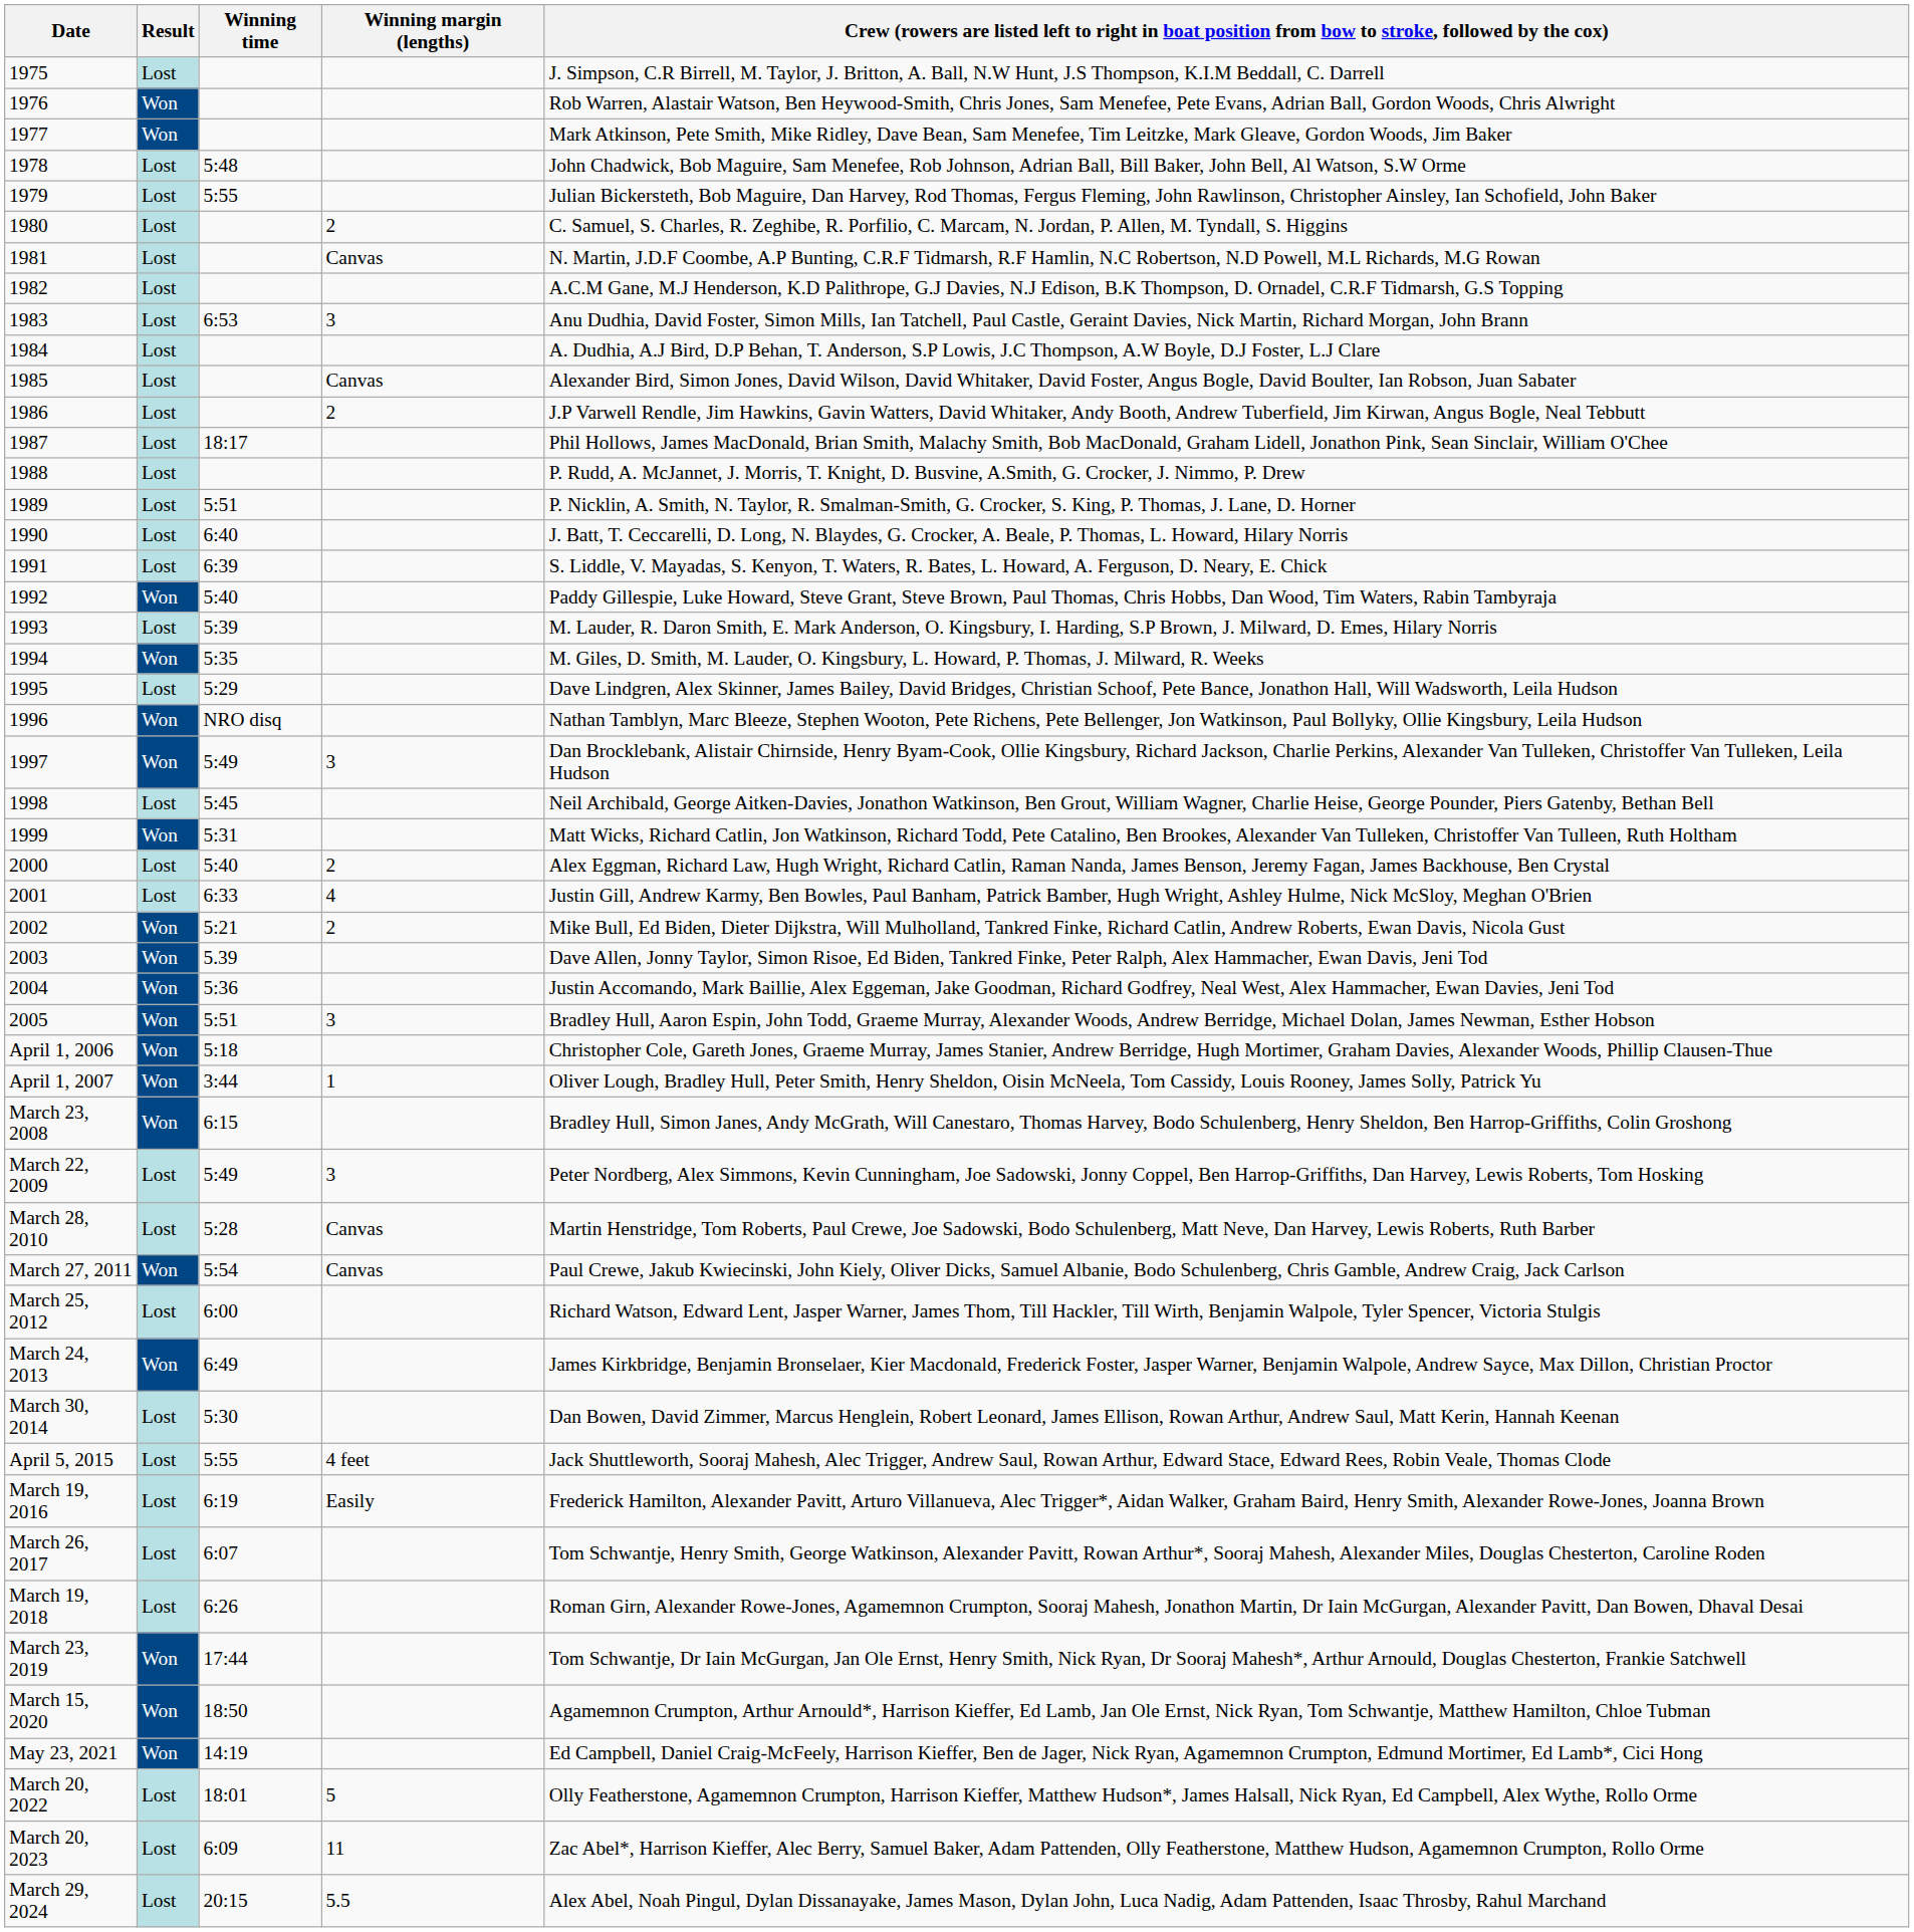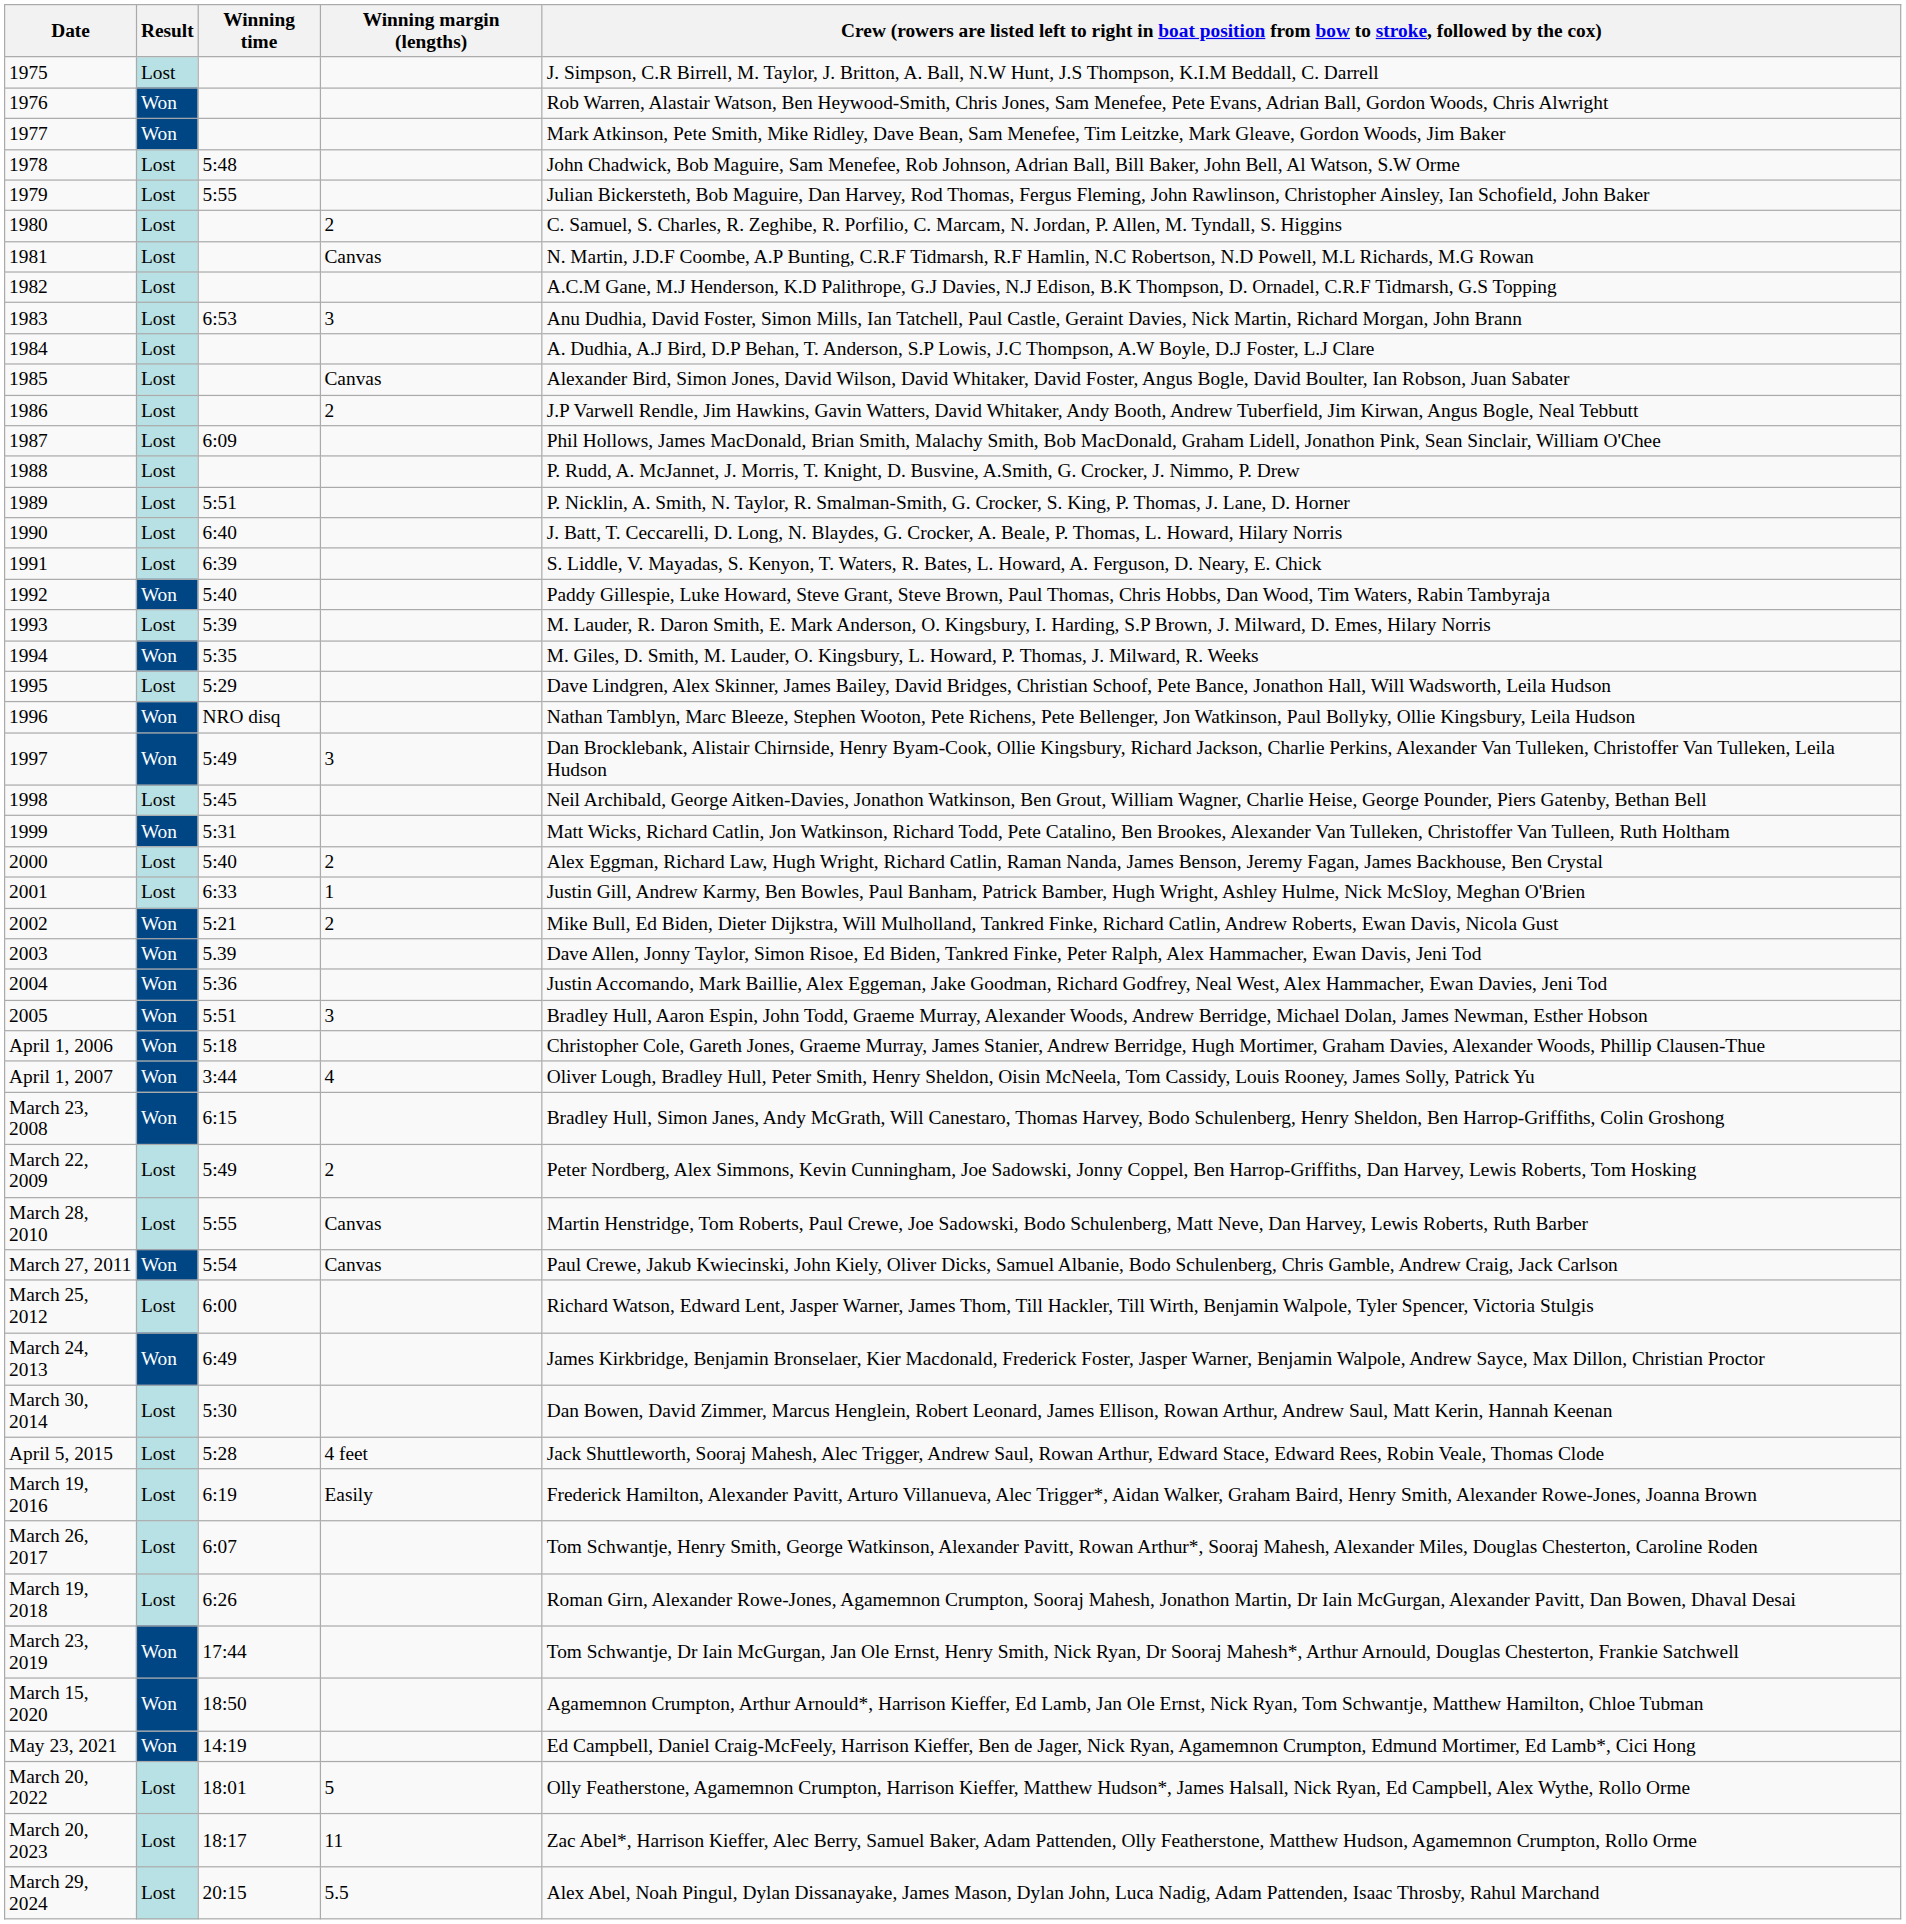1987 | Winning time: 18:17 -> 6:09
2001 | Winning margin (lengths): 4 -> 1
April 1, 2007 | Winning margin (lengths): 1 -> 4
March 22, 2009 | Winning margin (lengths): 3 -> 2
March 28, 2010 | Winning time: 5:28 -> 5:55
April 5, 2015 | Winning time: 5:55 -> 5:28
March 20, 2023 | Winning time: 6:09 -> 18:17
